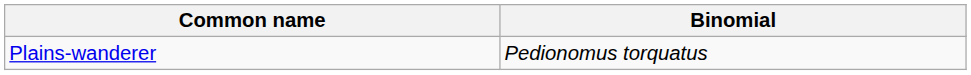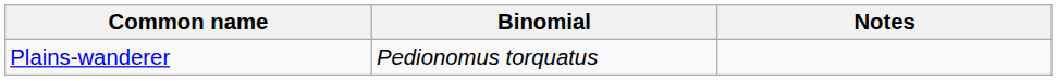+ column: Notes
